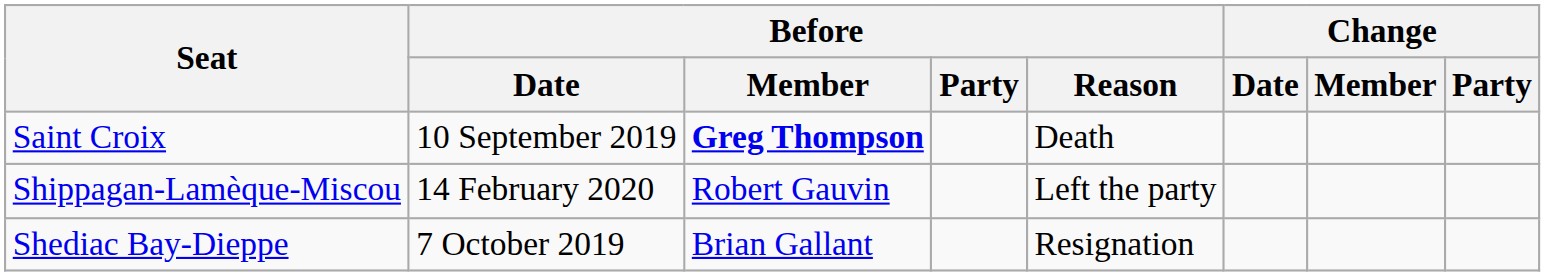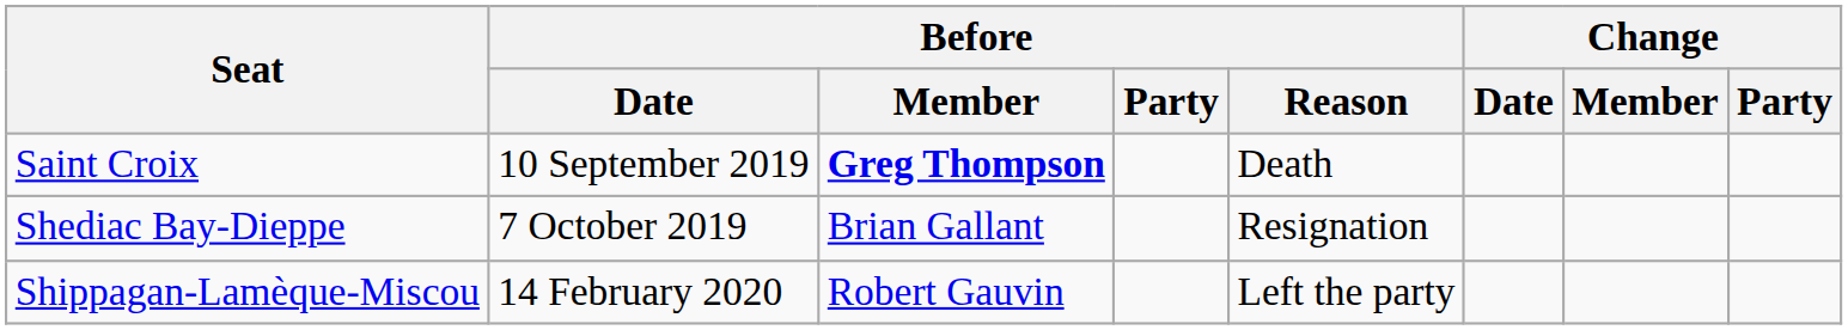rows swapped: Shediac Bay-Dieppe <-> Shippagan-Lamèque-Miscou
